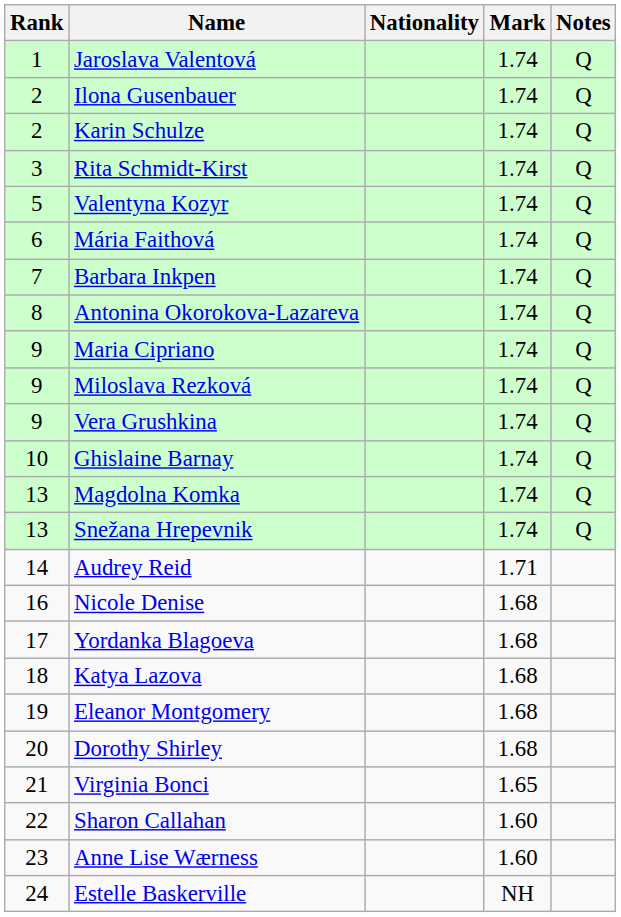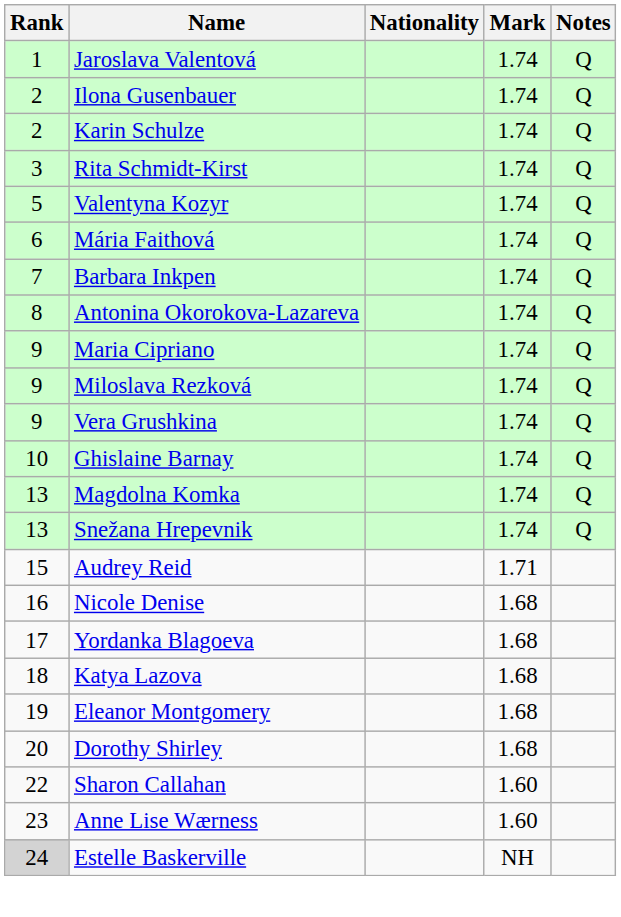Audrey Reid | Rank: 14 -> 15
- row: 21 | Virginia Bonci | 1.65
Estelle Baskerville | Rank: no background -> lightgrey background
